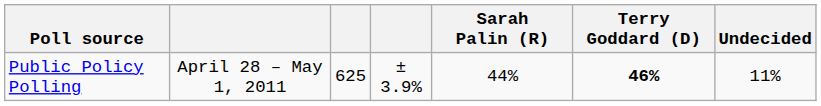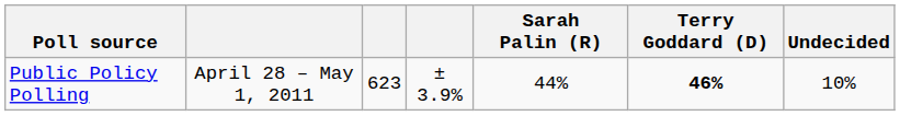Public Policy Polling | column 3: 625 -> 623
Public Policy Polling | Undecided: 11% -> 10%
